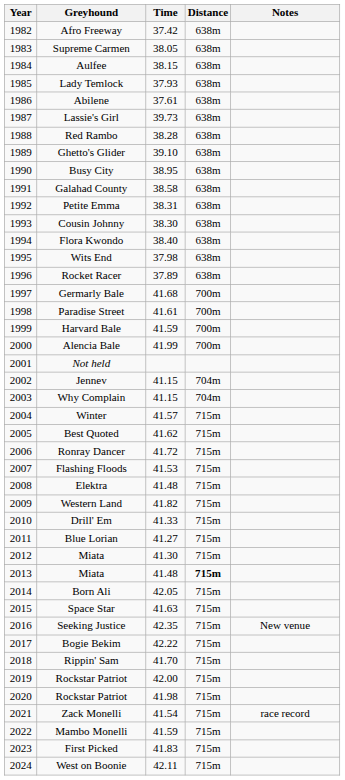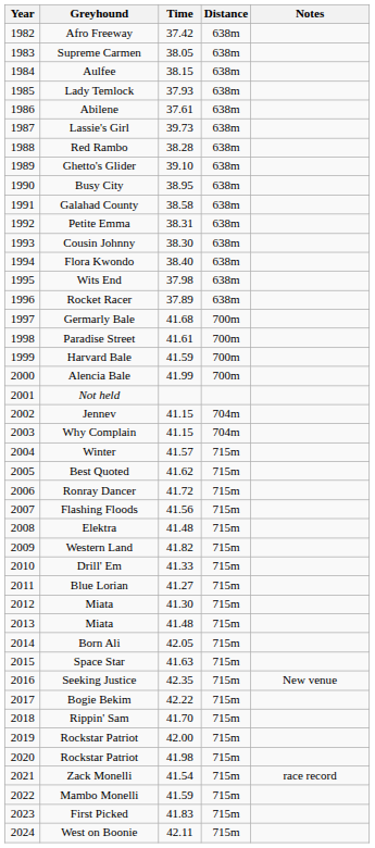Flashing Floods | Time: 41.53 -> 41.56
2013 / Miata | Distance: bold -> normal
